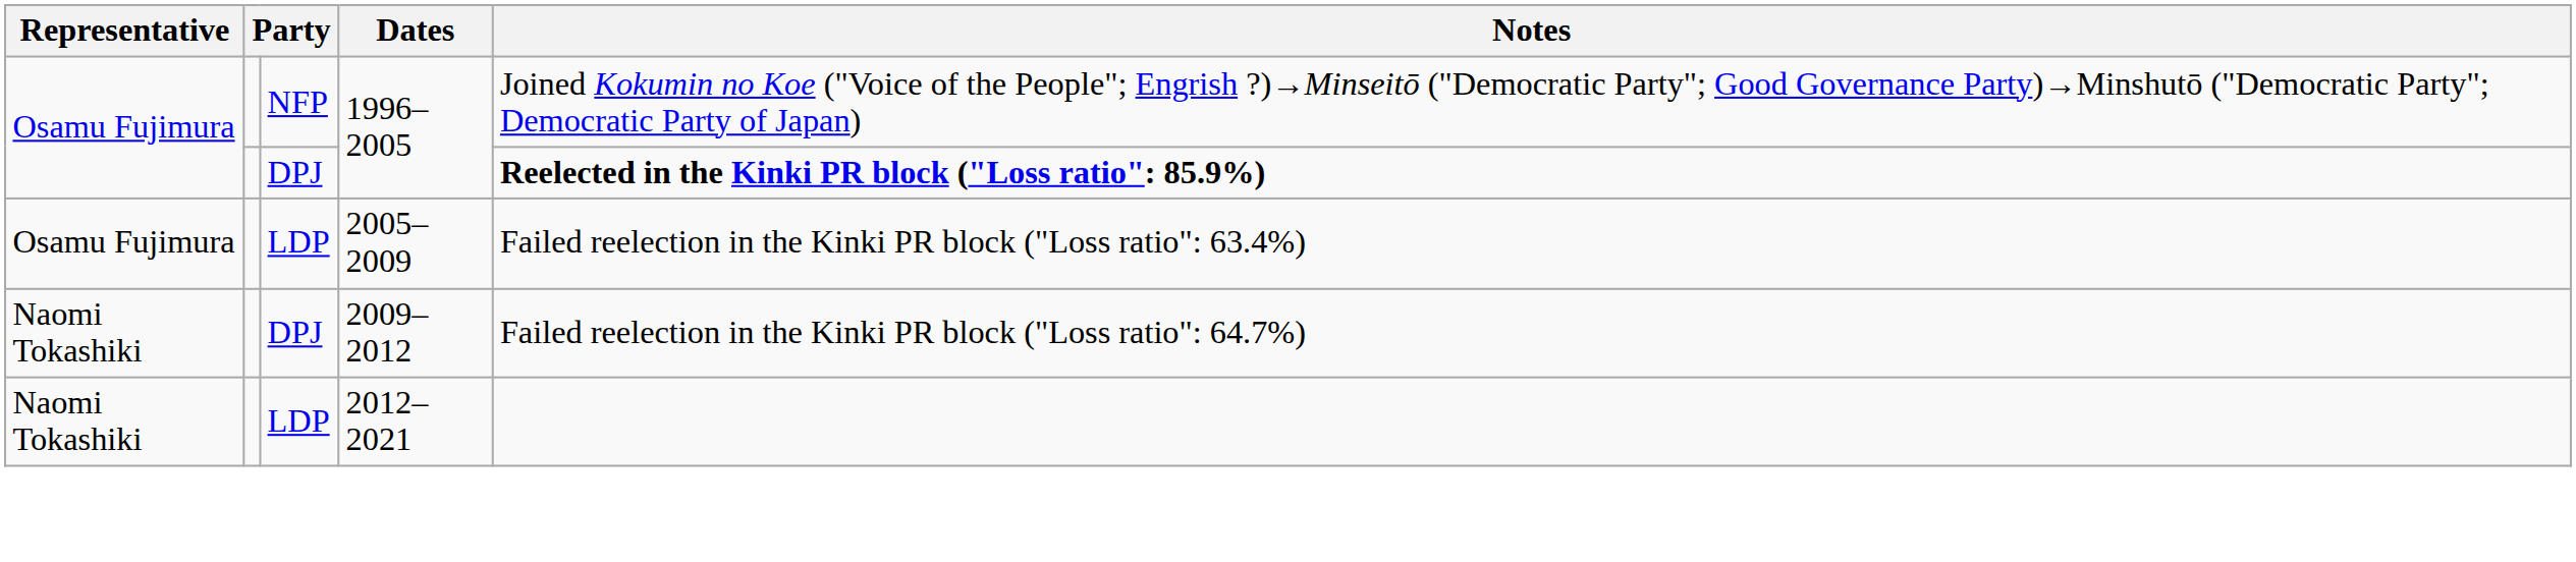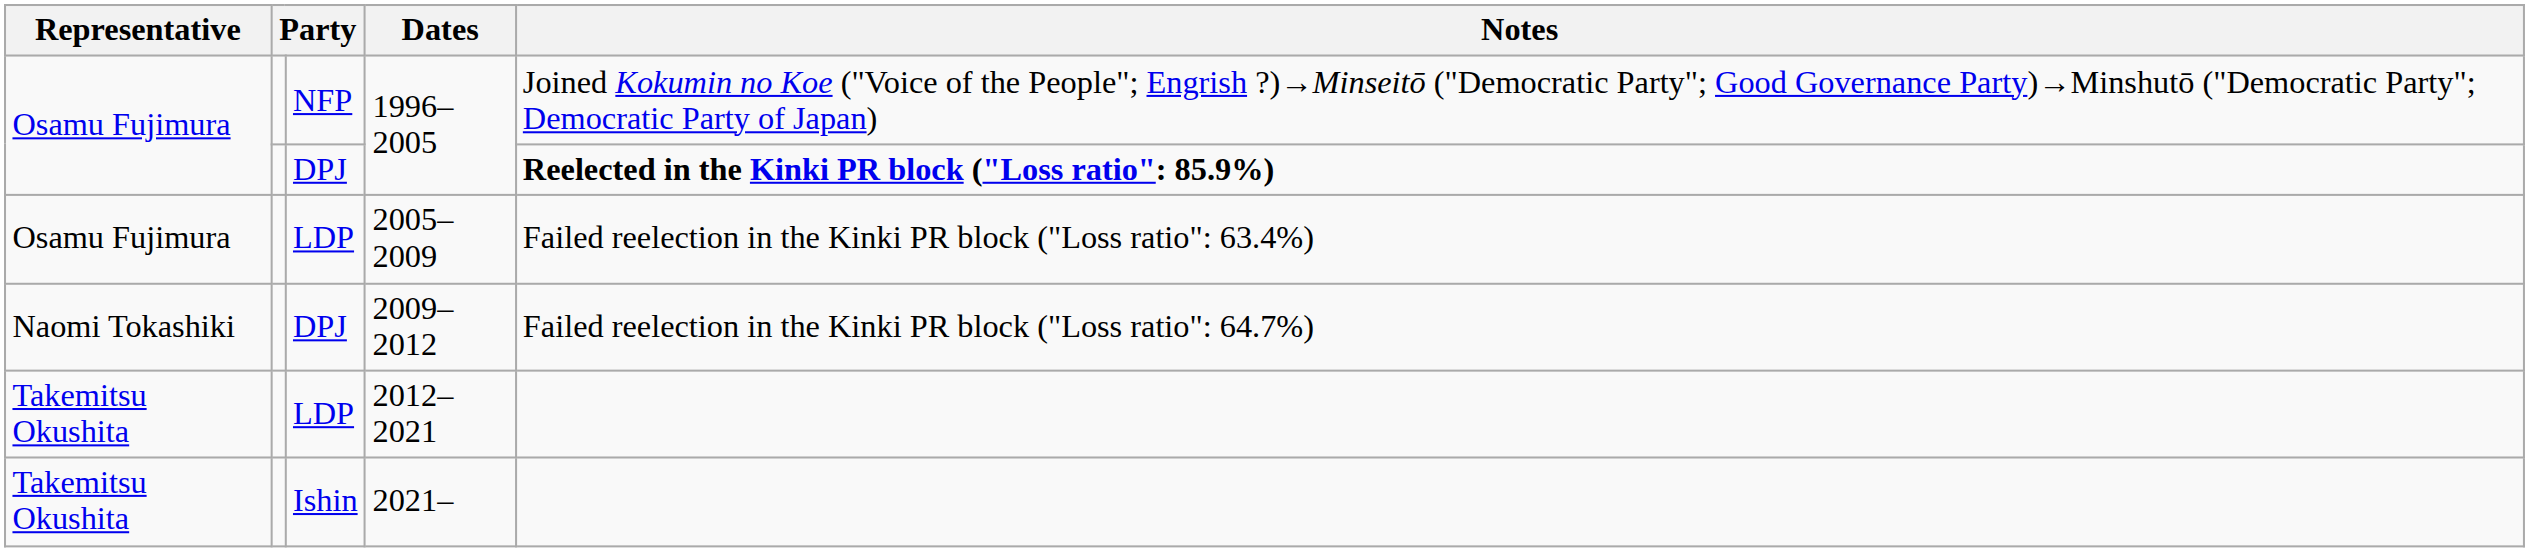2012–2021 | Representative: Naomi Tokashiki -> Takemitsu Okushita
+ row: Takemitsu Okushita | Ishin | 2021–
